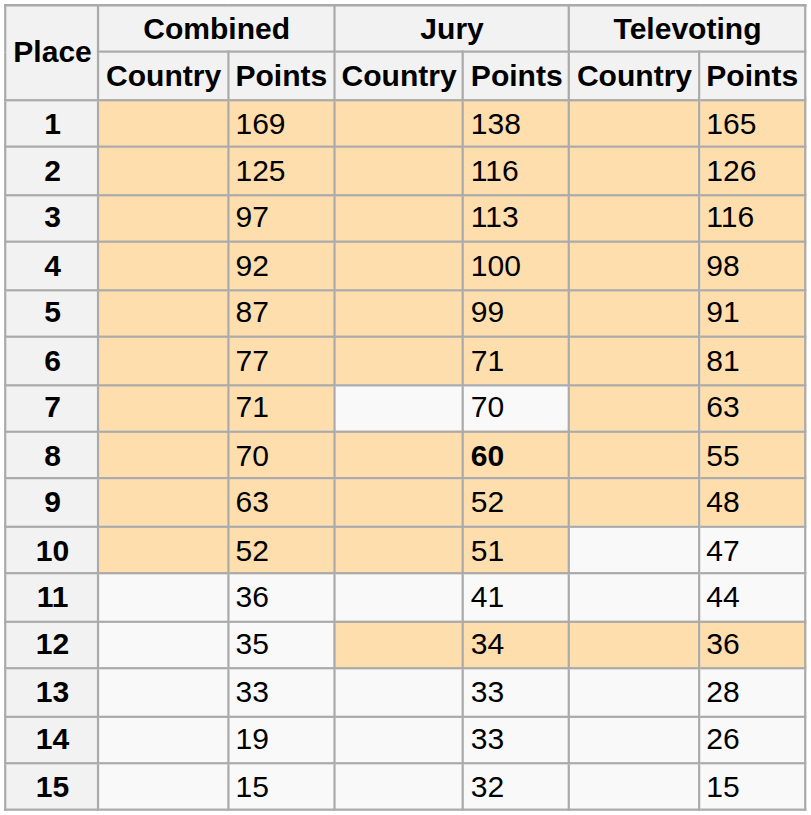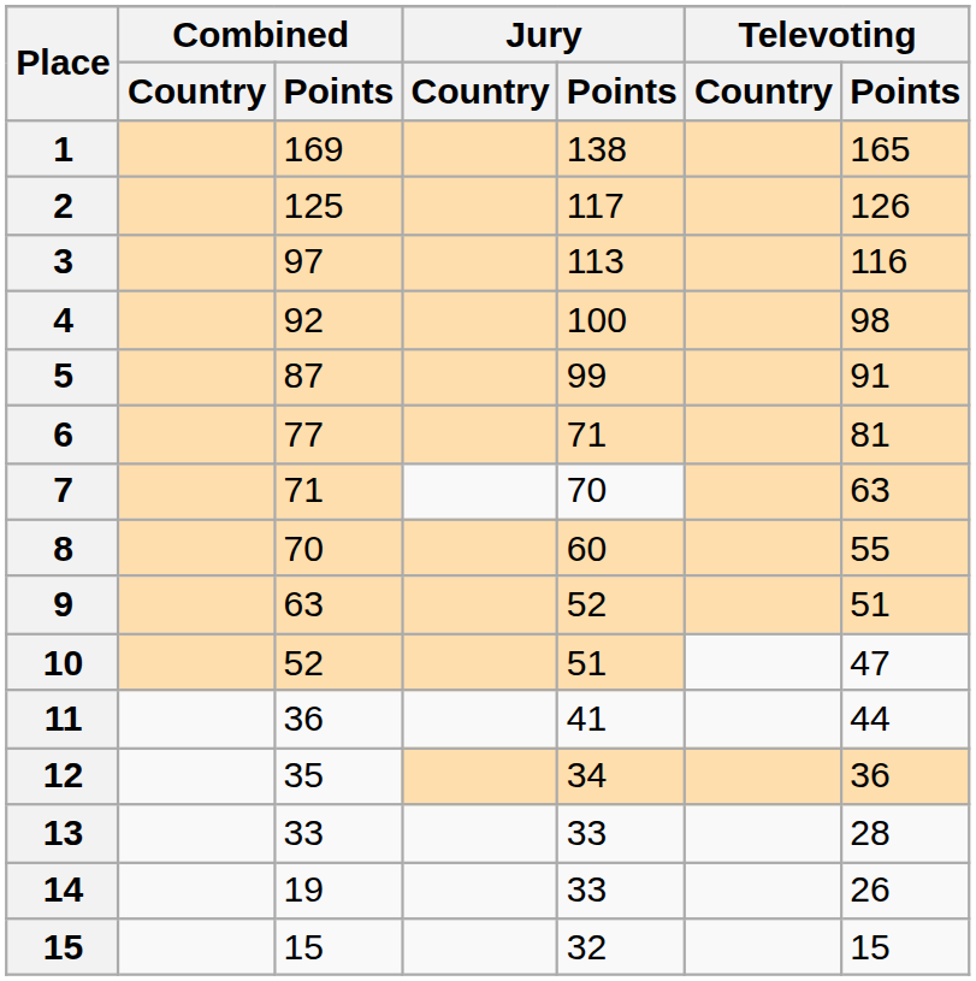2 | Jury / Points: 116 -> 117
8 | Jury / Points: bold -> normal
9 | Televoting / Points: 48 -> 51
